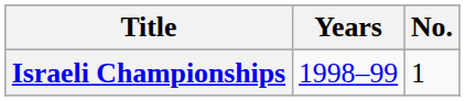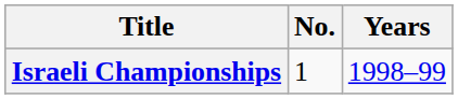columns swapped: No. <-> Years
